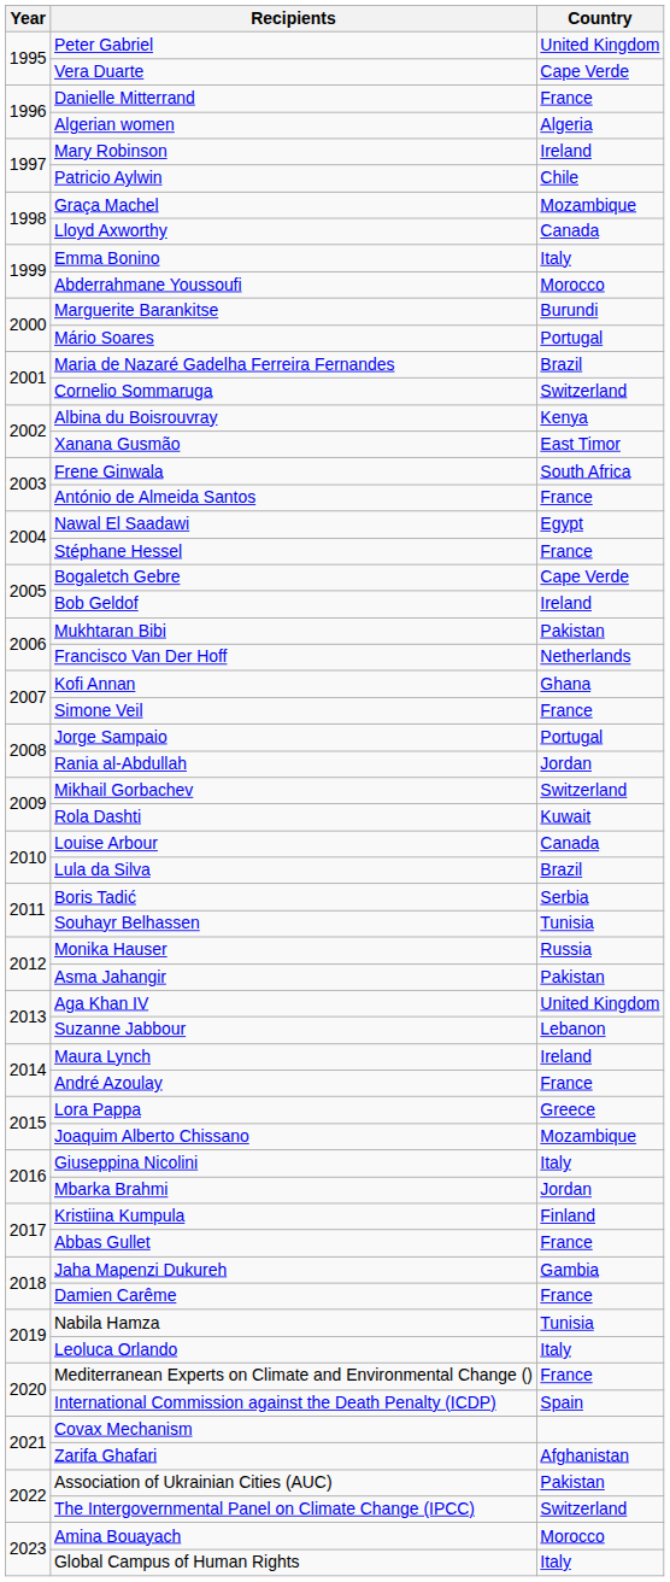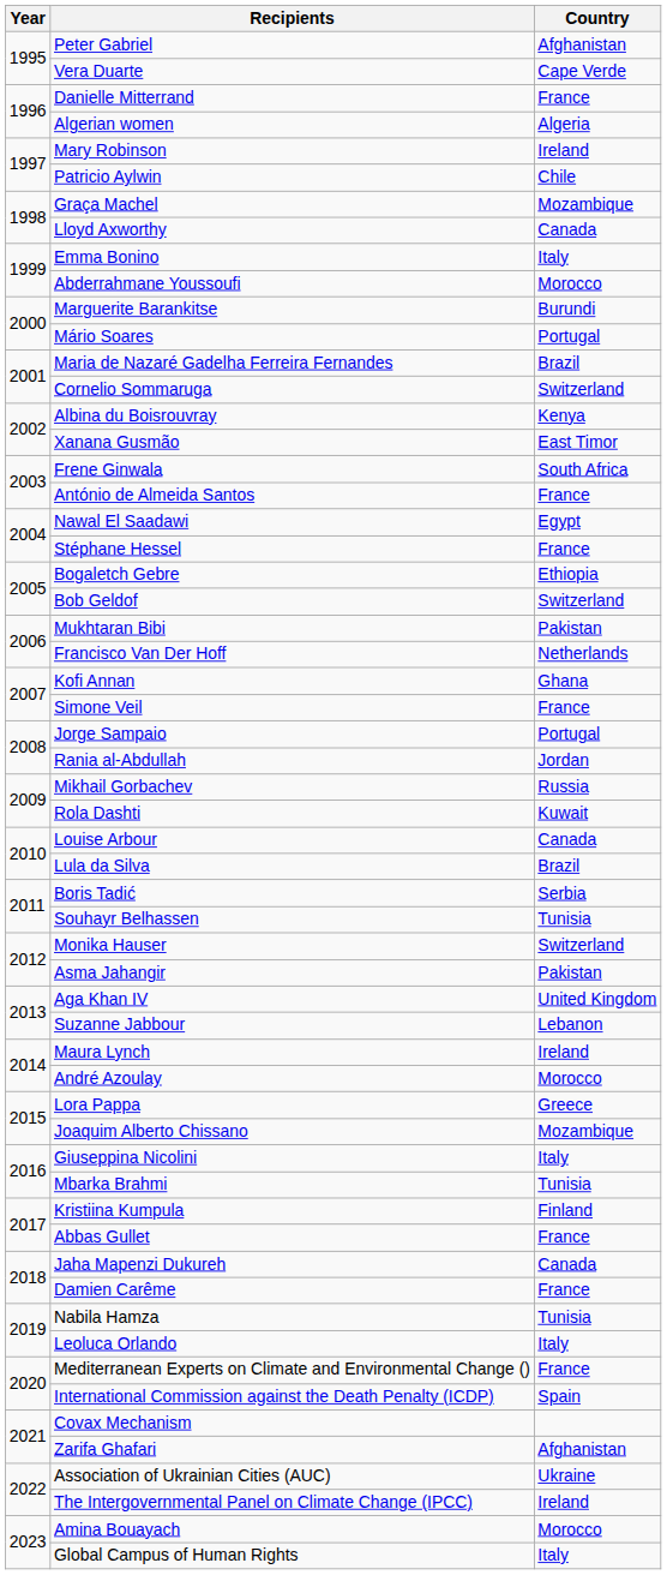Peter Gabriel | Country: United Kingdom -> Afghanistan
Bogaletch Gebre | Country: Cape Verde -> Ethiopia
Bob Geldof | Country: Ireland -> Switzerland
Mikhail Gorbachev | Country: Switzerland -> Russia
Monika Hauser | Country: Russia -> Switzerland
André Azoulay | Country: France -> Morocco
Mbarka Brahmi | Country: Jordan -> Tunisia
Jaha Mapenzi Dukureh | Country: Gambia -> Canada
Association of Ukrainian Cities (AUC) | Country: Pakistan -> Ukraine
The Intergovernmental Panel on Climate Change (IPCC) | Country: Switzerland -> Ireland
